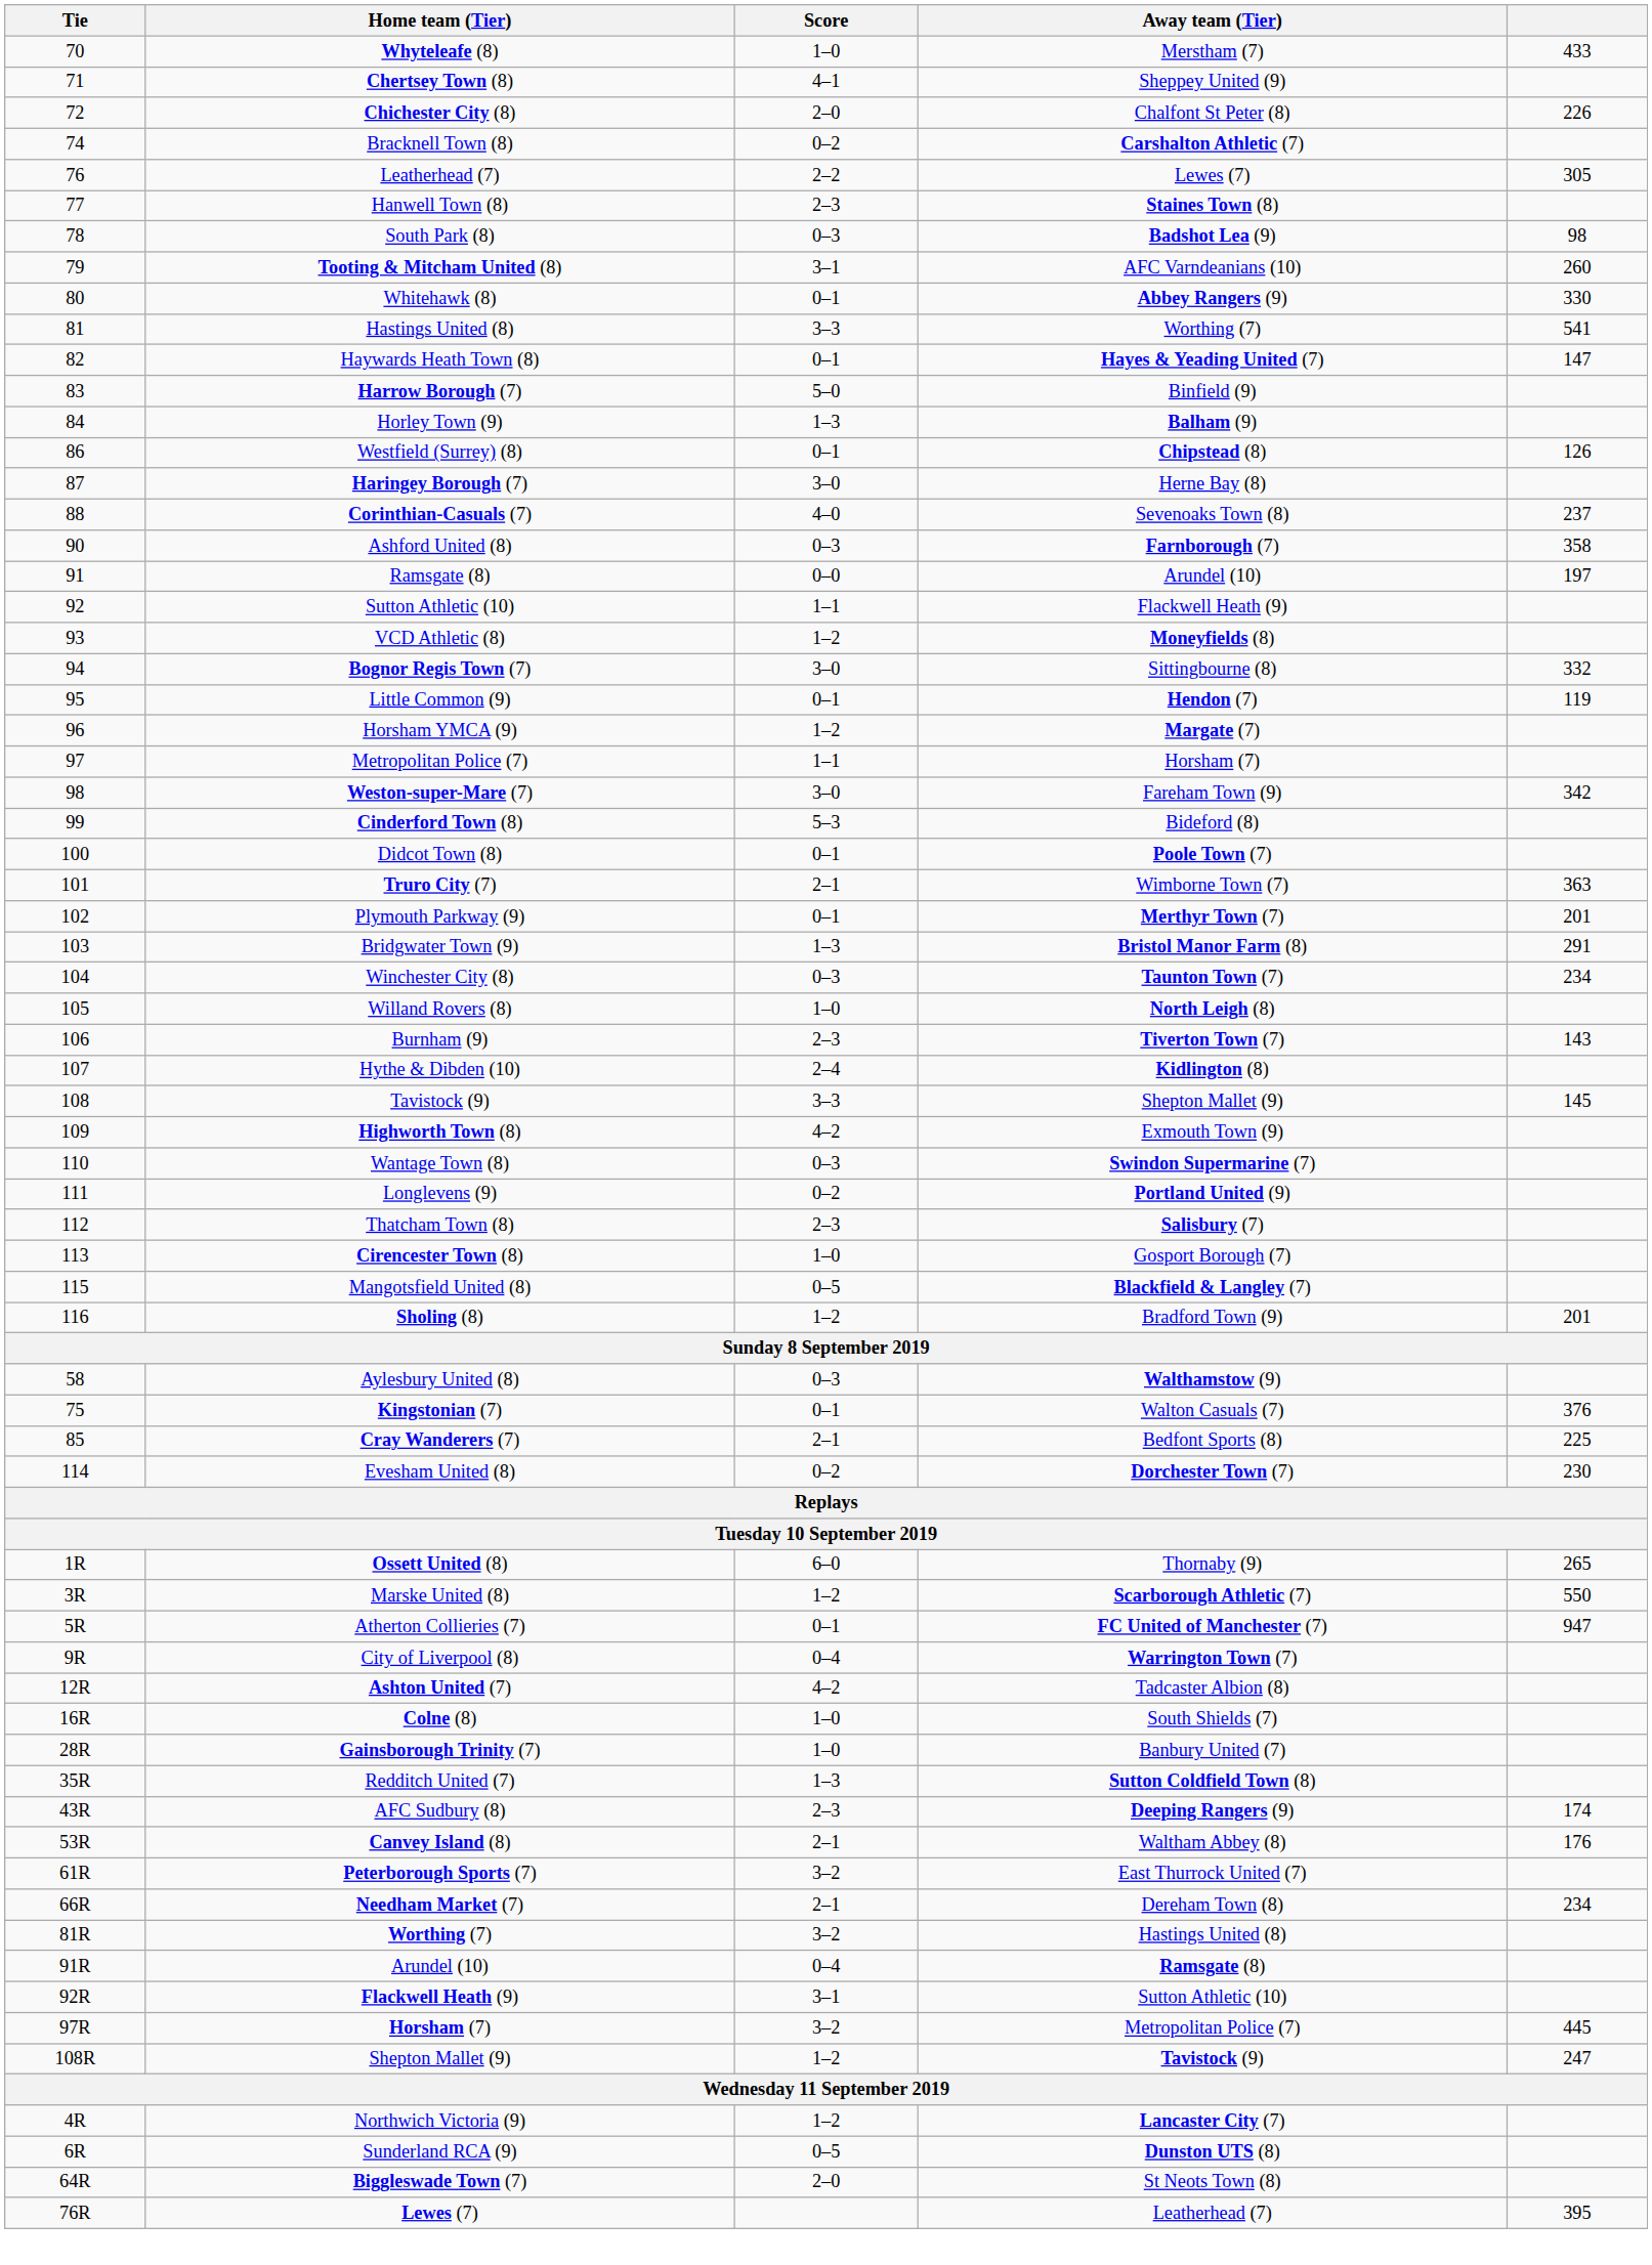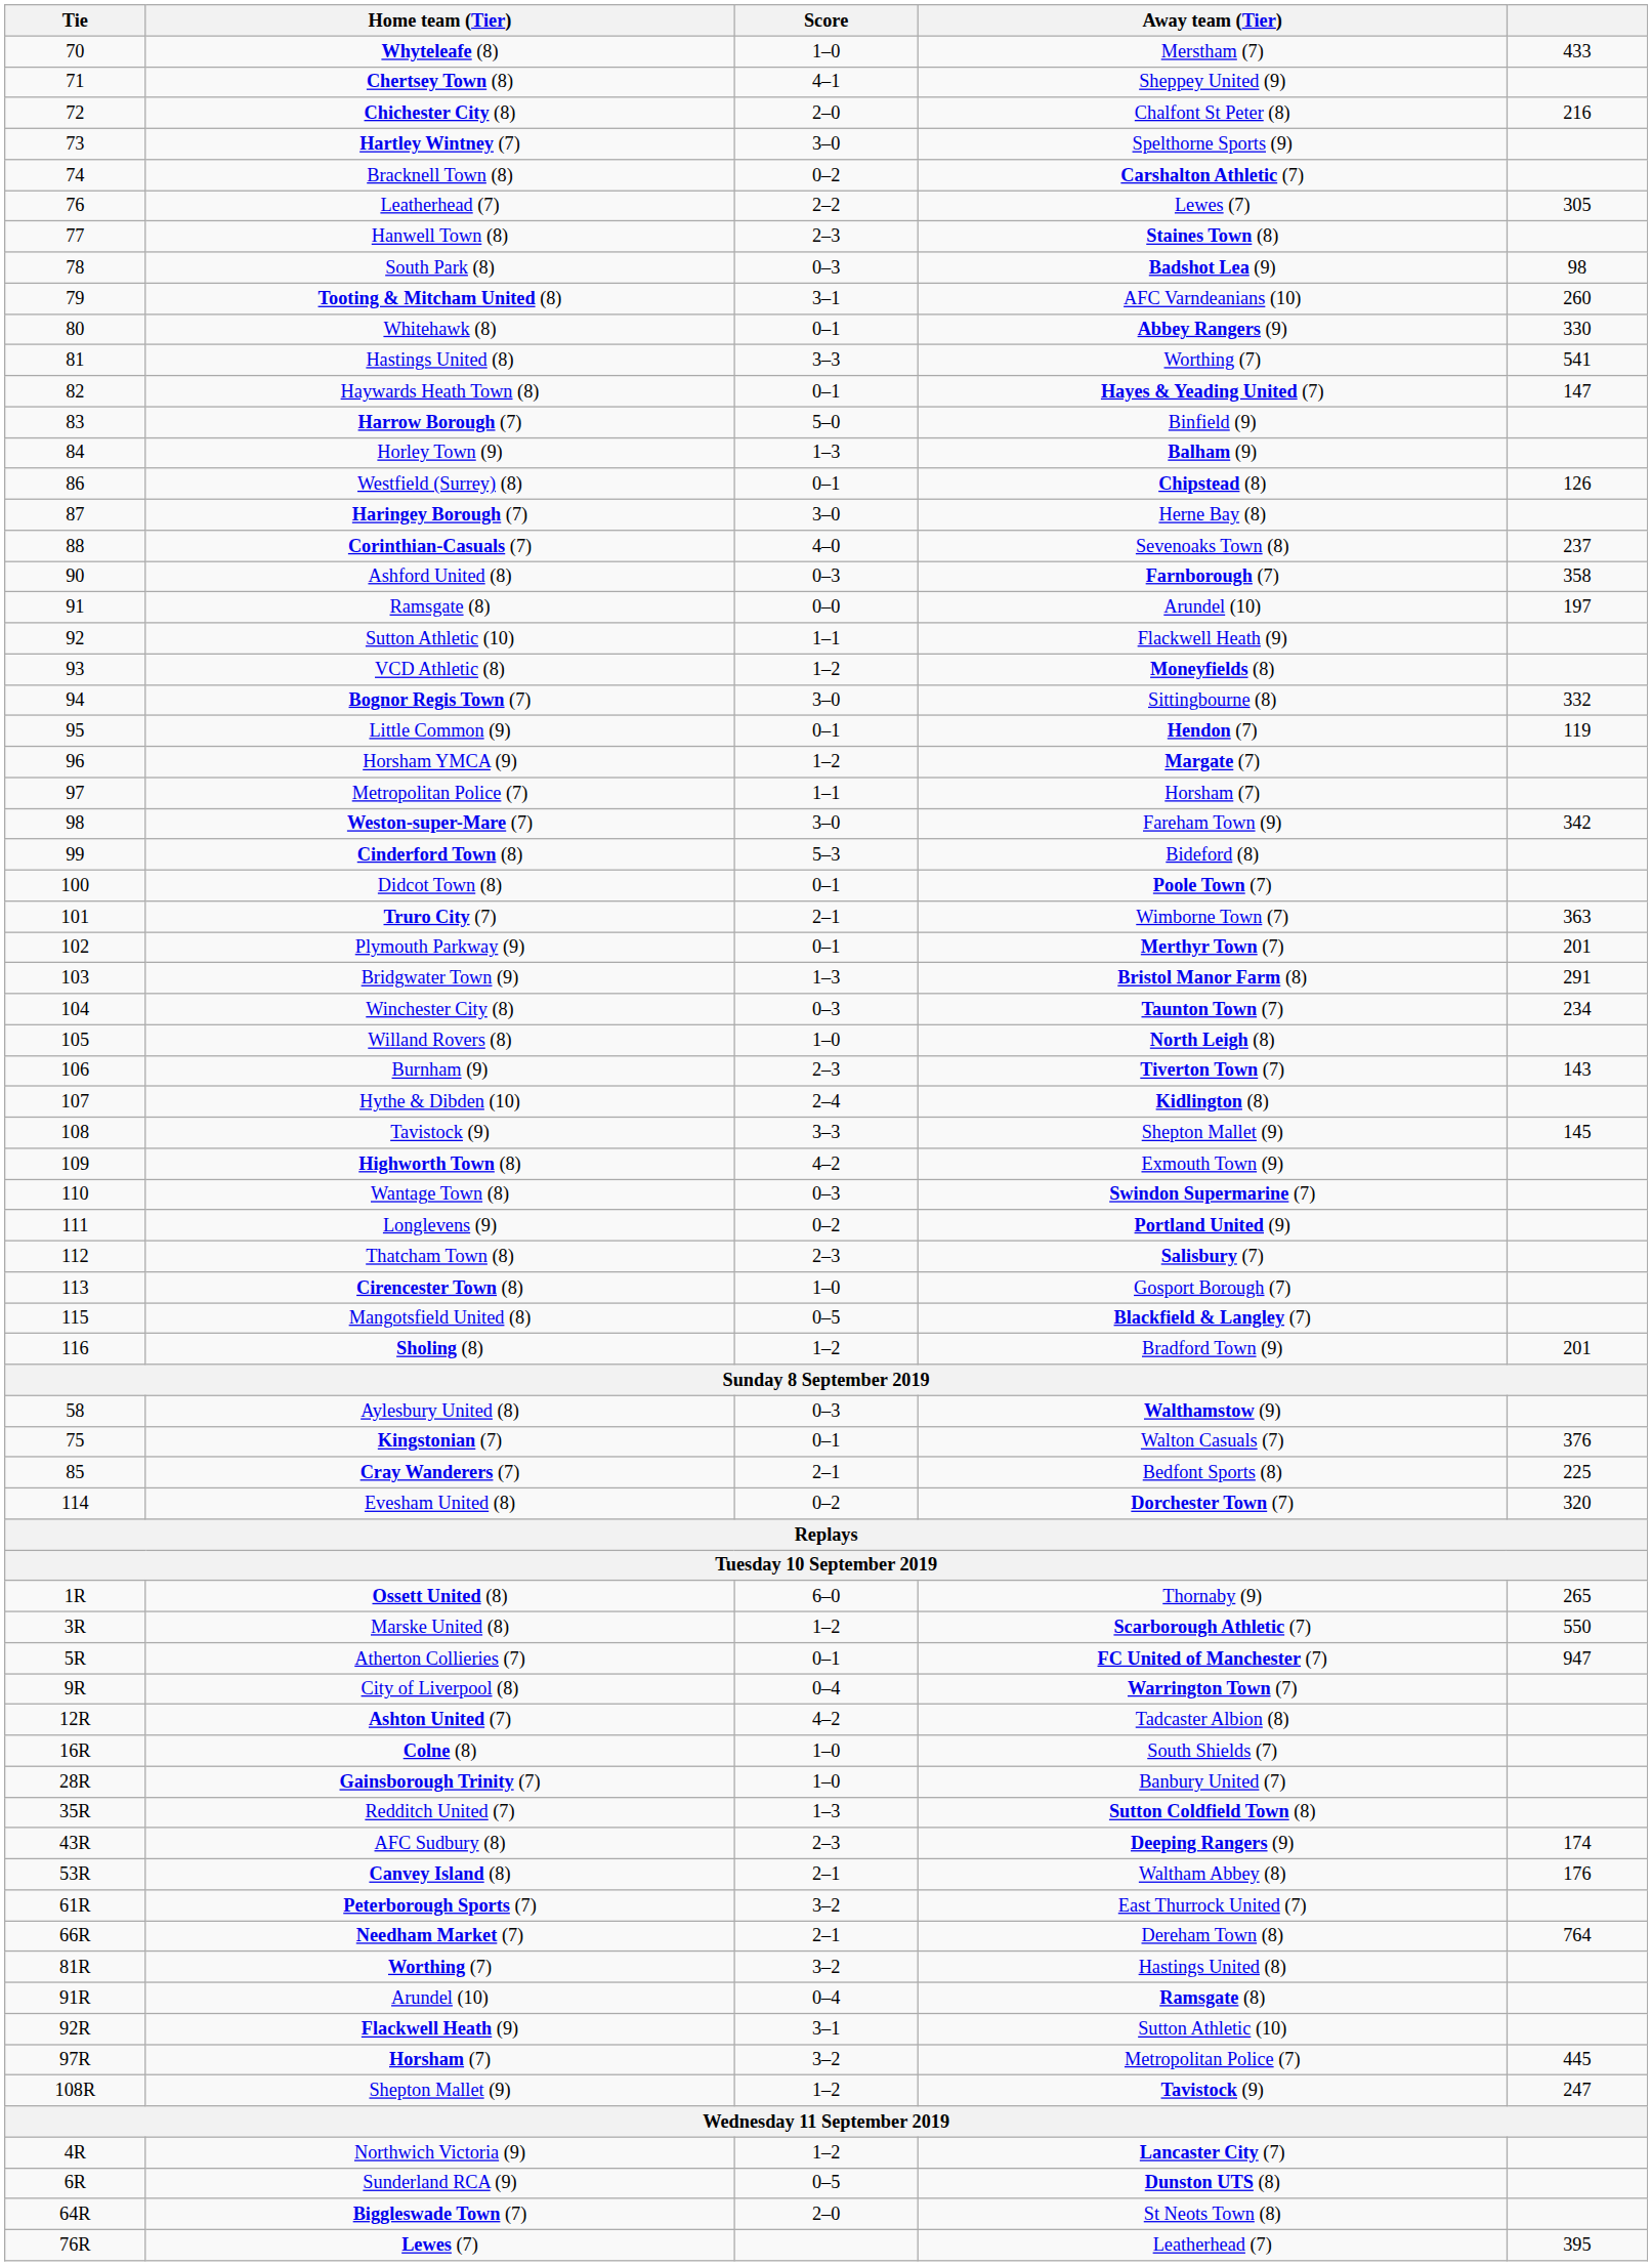Chichester City (8) | column 5: 226 -> 216
+ row: 73 | Hartley Wintney (7) | 3–0 | Spelthorne Sports (9)
Evesham United (8) | column 5: 230 -> 320
Needham Market (7) | column 5: 234 -> 764
